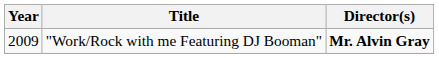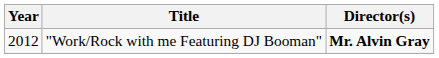"Work/Rock with me Featuring DJ Booman" | Year: 2009 -> 2012
